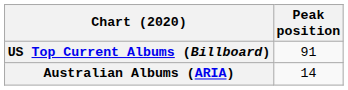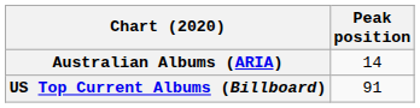rows swapped: Australian Albums (ARIA) <-> US Top Current Albums (Billboard)
